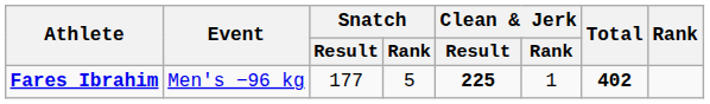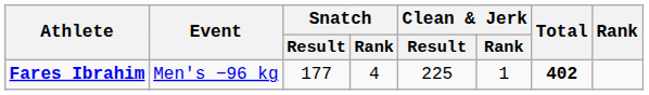Fares Ibrahim | Snatch / Rank: 5 -> 4
Fares Ibrahim | Clean & Jerk / Result: bold -> normal
